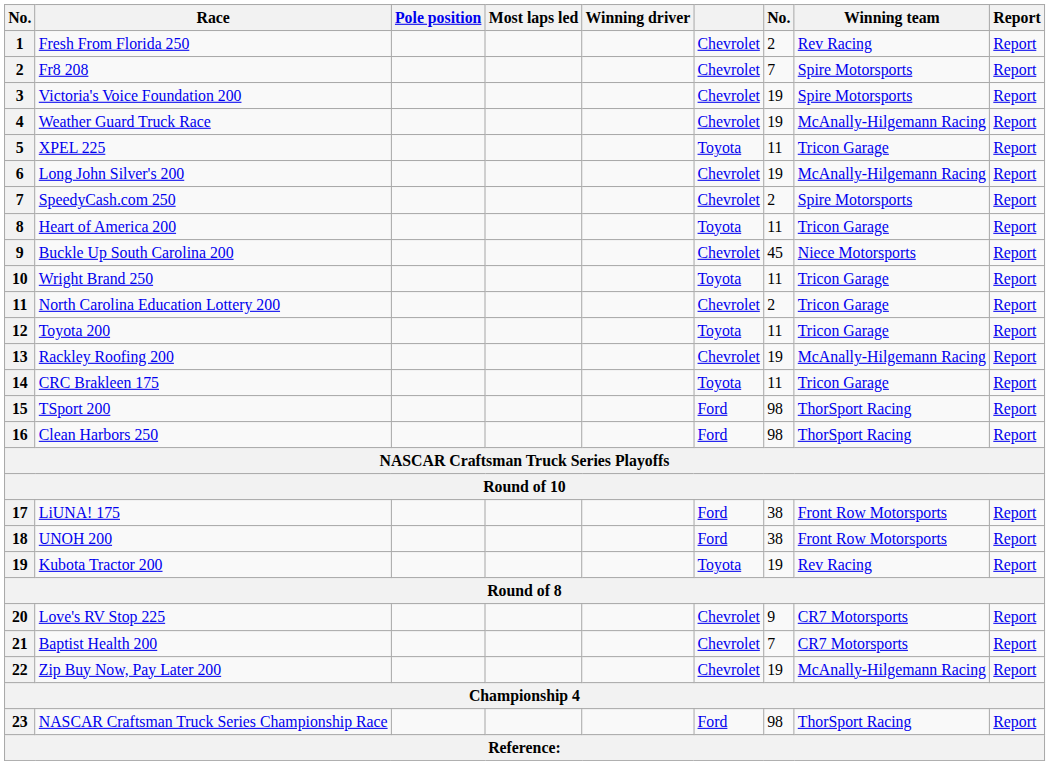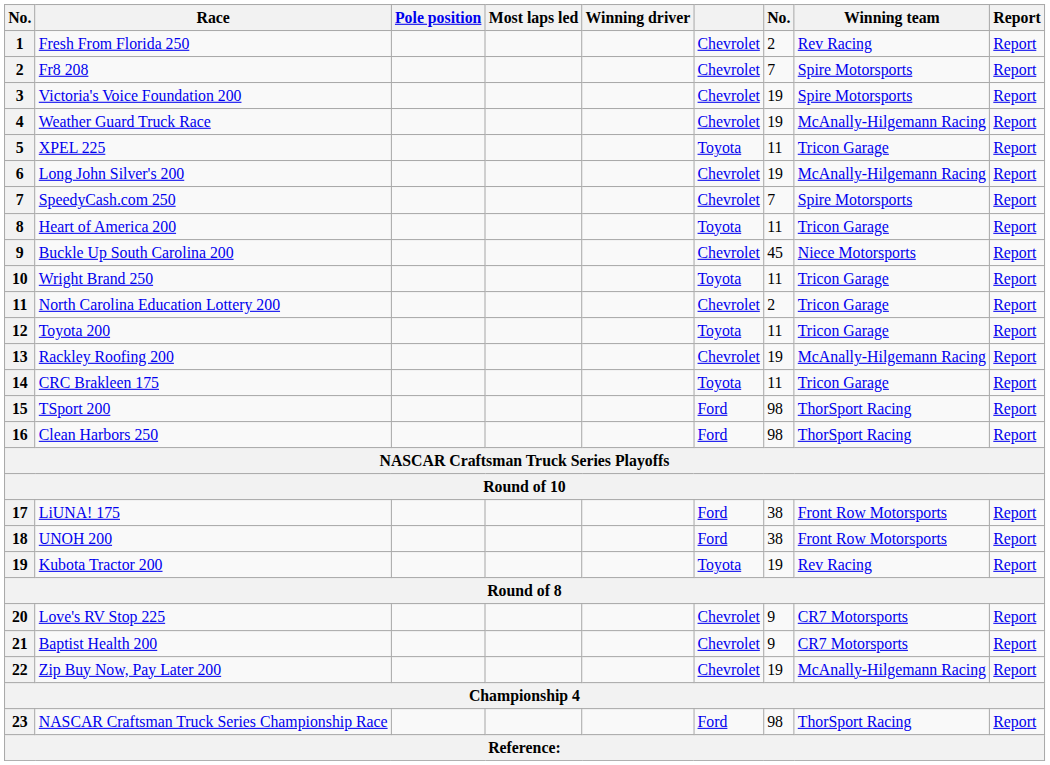SpeedyCash.com 250 | column 7: 2 -> 7
Baptist Health 200 | column 7: 7 -> 9
